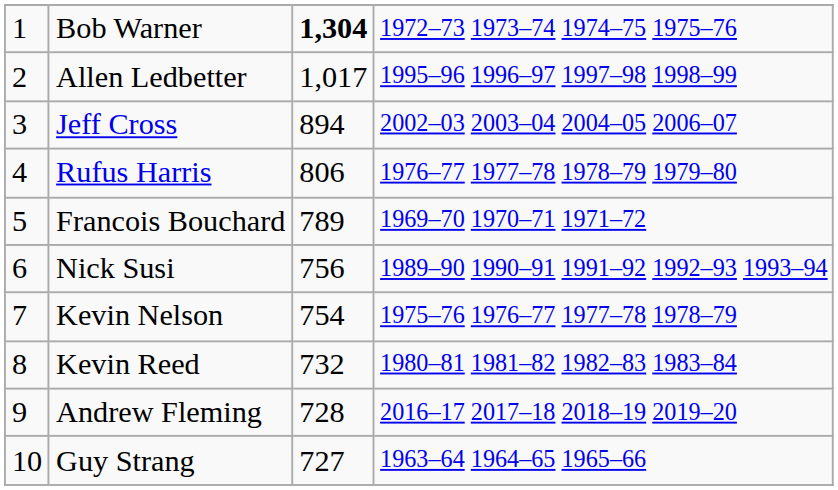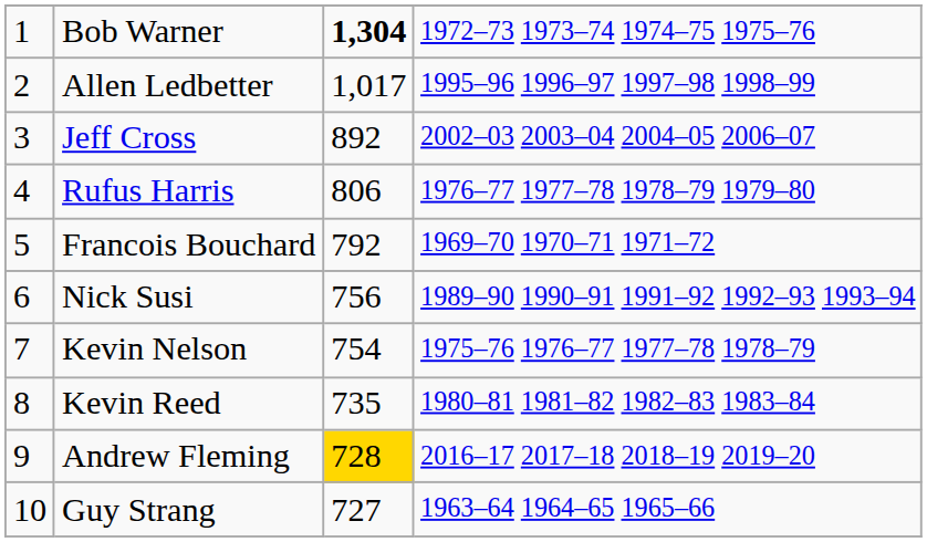Jeff Cross | column 3: 894 -> 892
Francois Bouchard | column 3: 789 -> 792
Kevin Reed | column 3: 732 -> 735
Andrew Fleming | column 3: no background -> gold background
